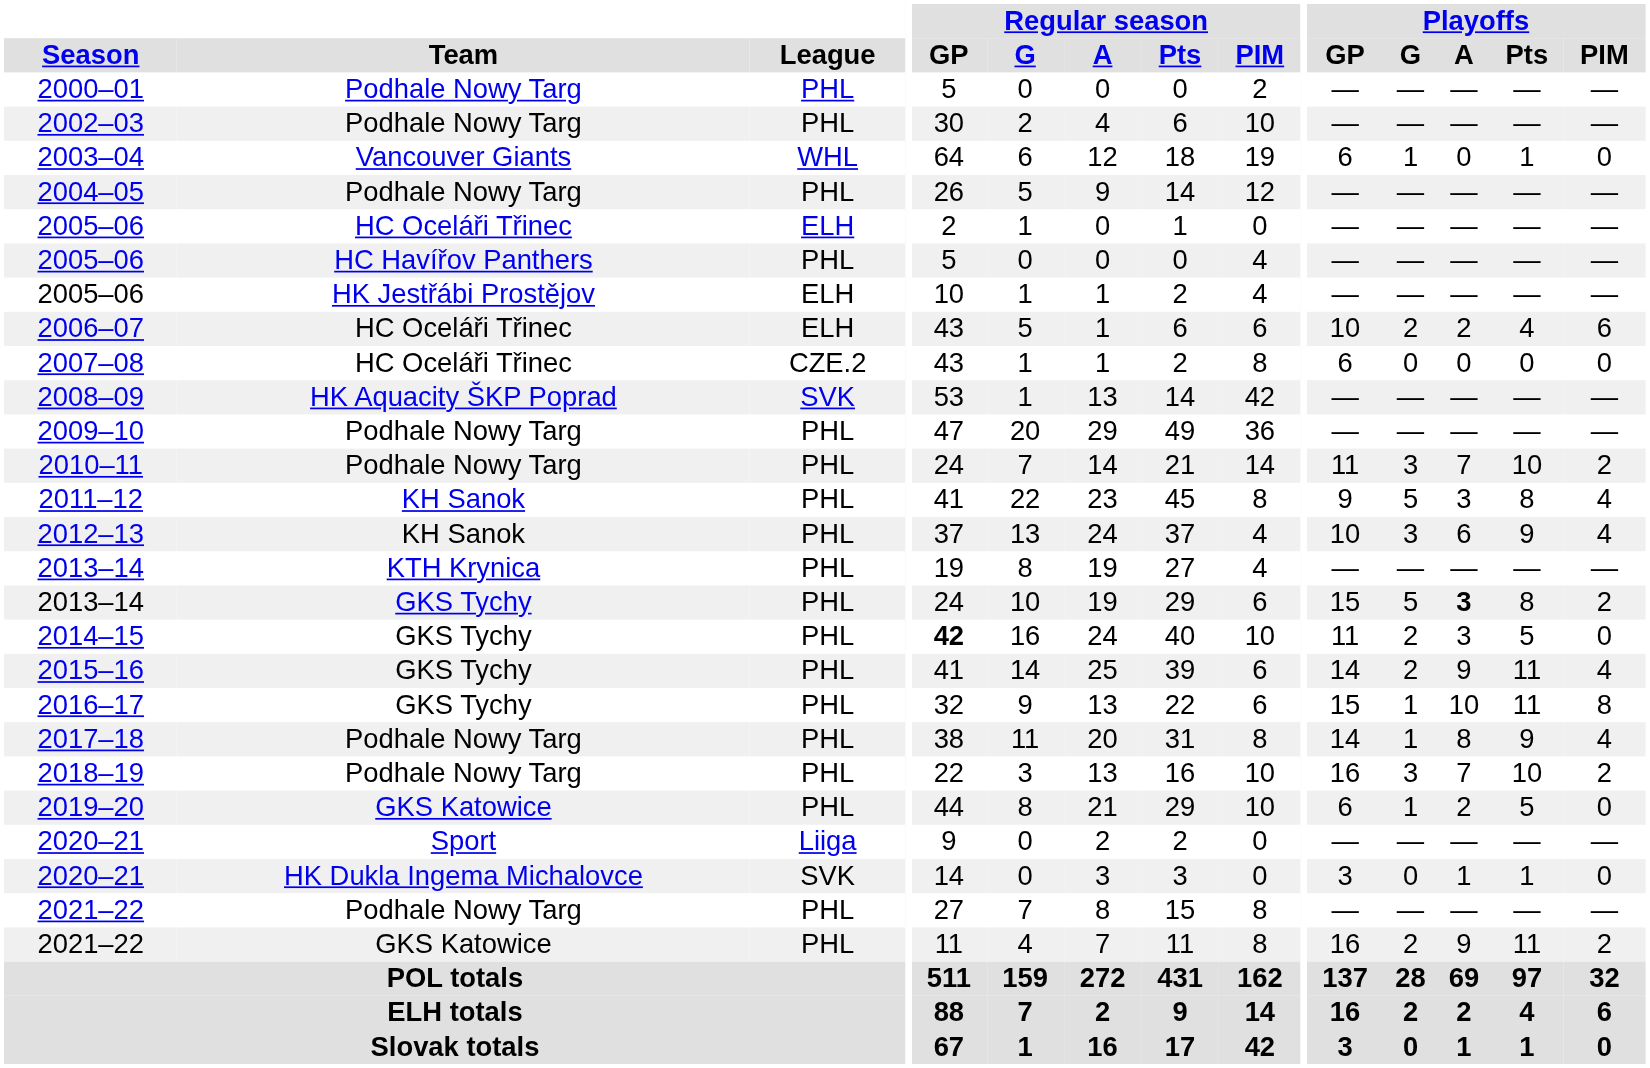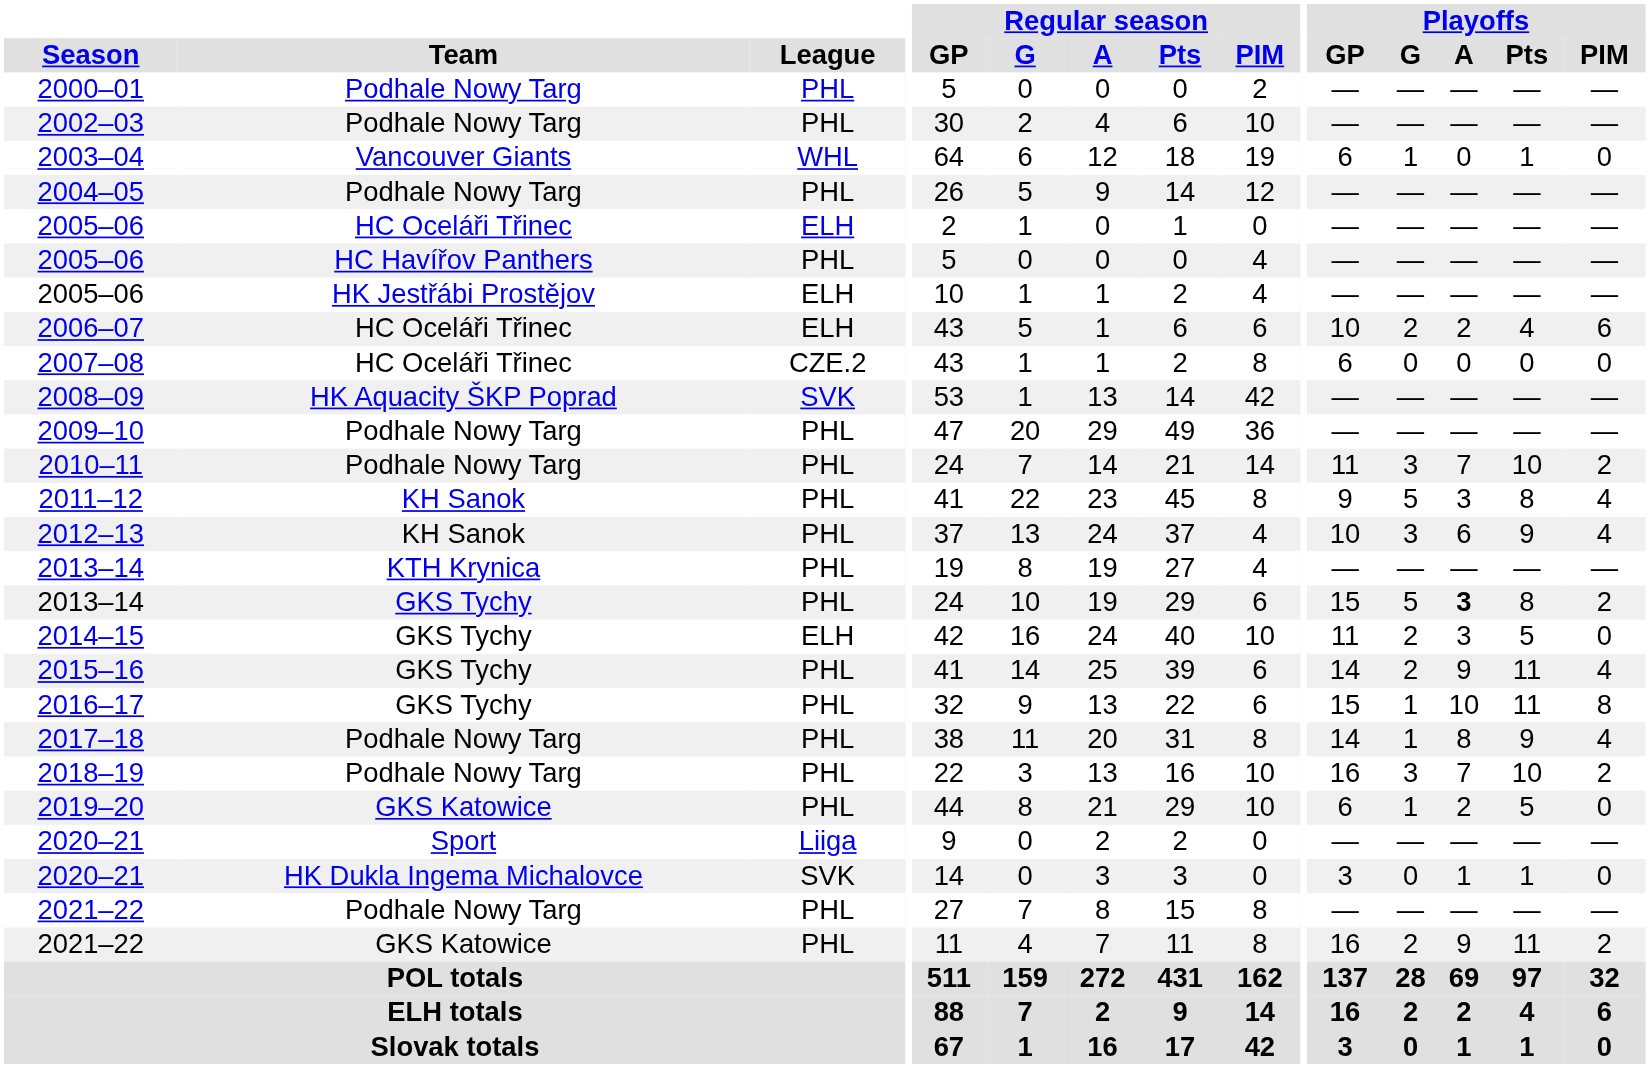2014–15 | League: PHL -> ELH
2014–15 | Regular season / GP: bold -> normal
